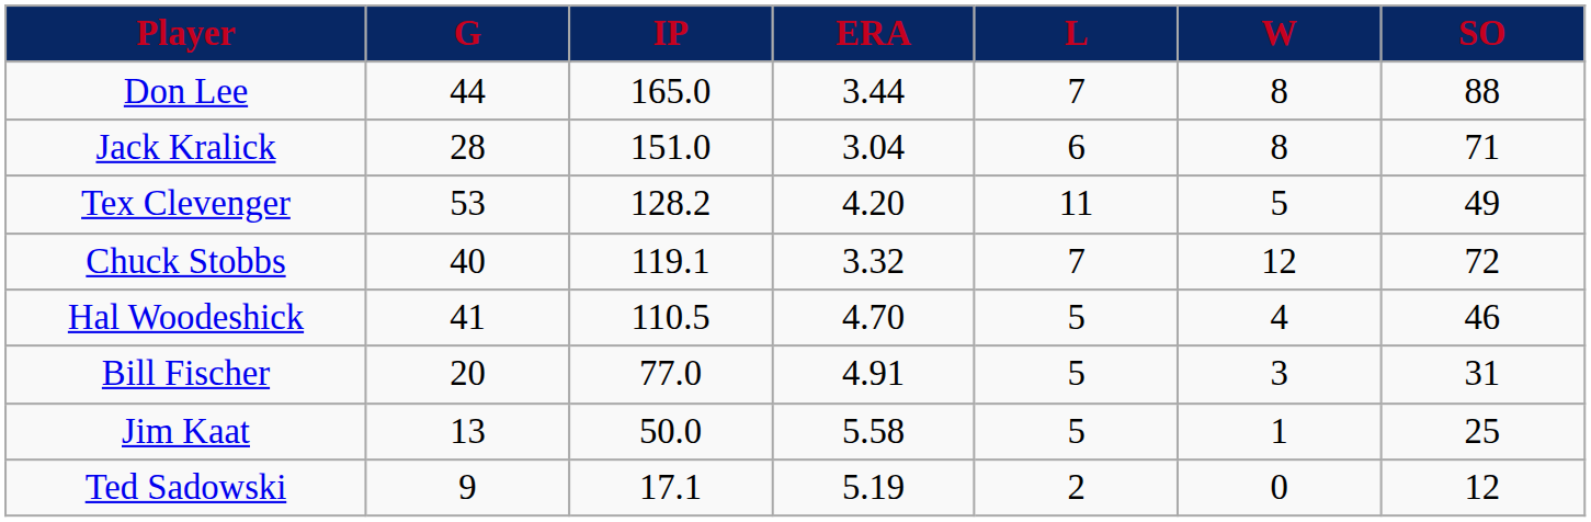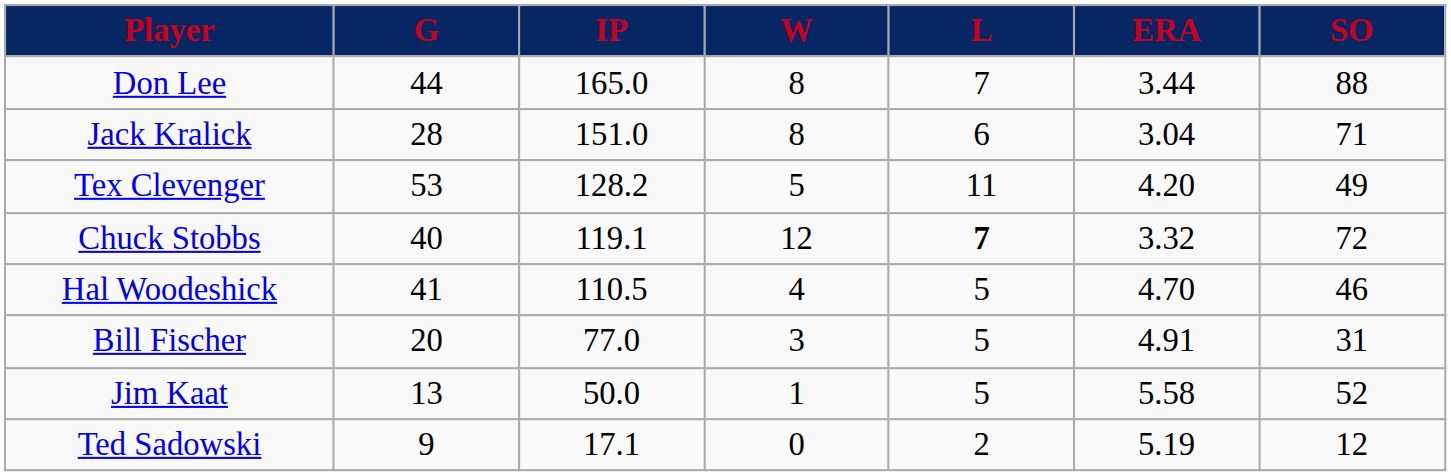columns swapped: W <-> ERA
Chuck Stobbs | L: normal -> bold
Jim Kaat | SO: 25 -> 52
